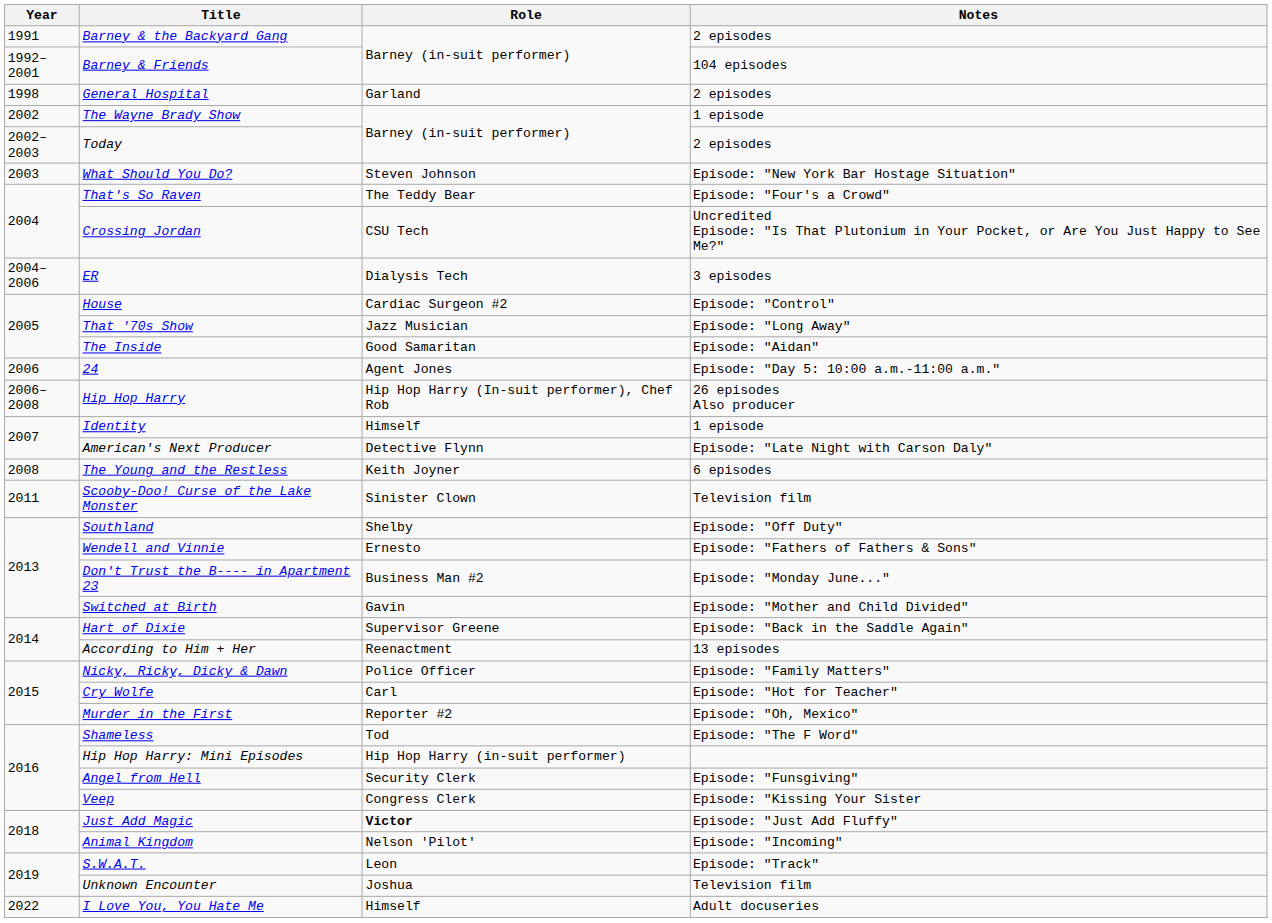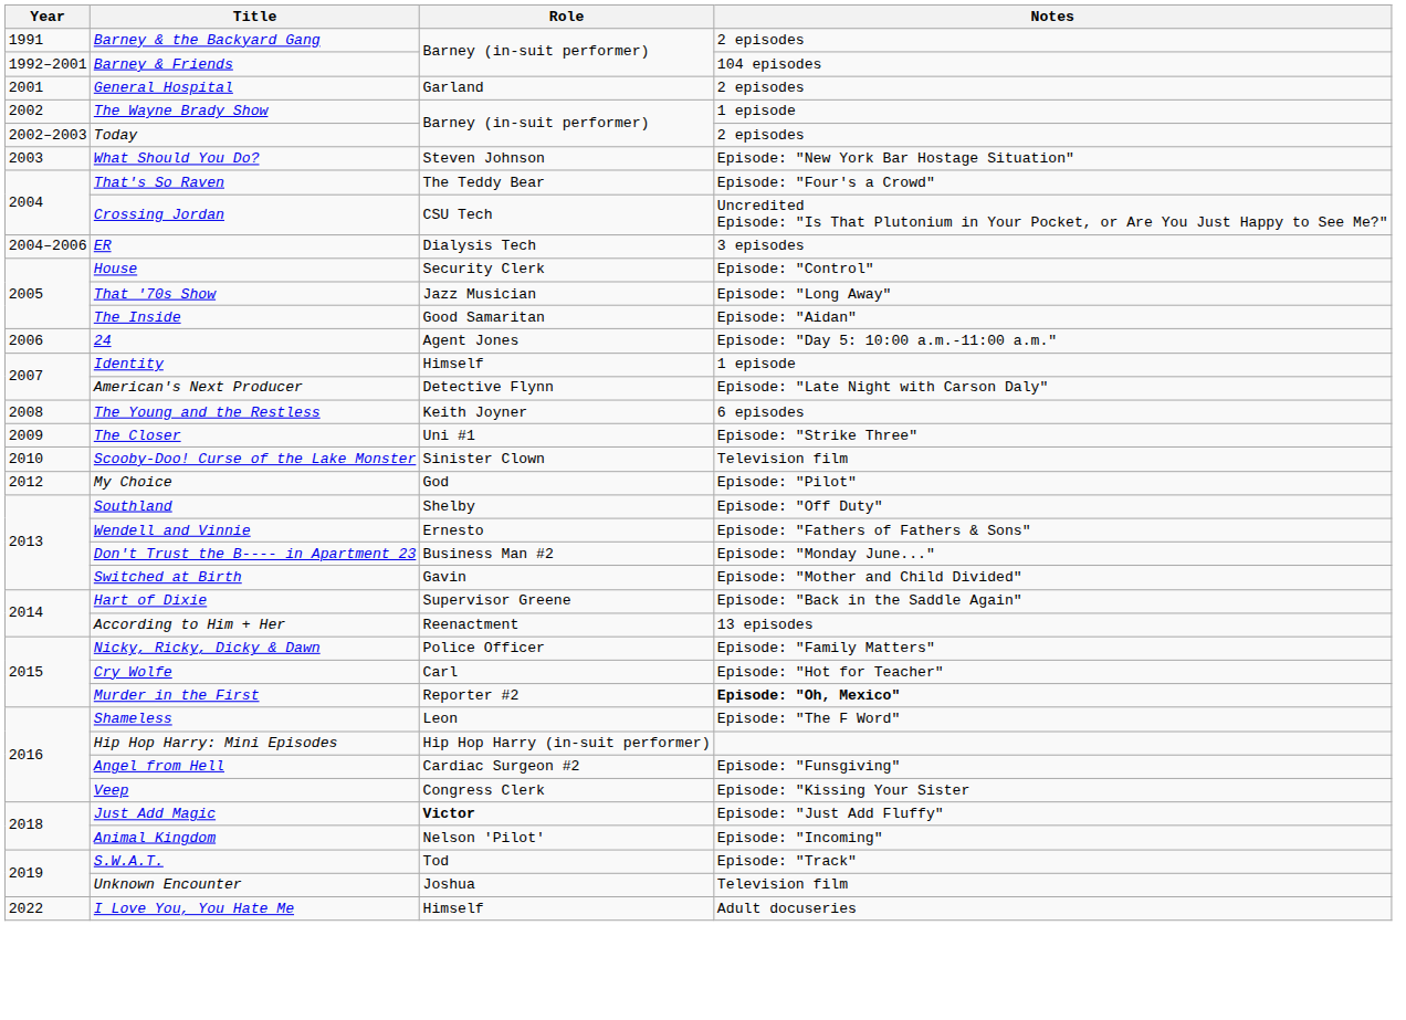General Hospital | Year: 1998 -> 2001
House | Role: Cardiac Surgeon #2 -> Security Clerk
- row: 2006–2008 | Hip Hop Harry | Hip Hop Harry (In-suit performer), Chef Rob | 26 episodes Also producer
+ row: 2009 | The Closer | Uni #1 | Episode: "Strike Three"
Scooby-Doo! Curse of the Lake Monster | Year: 2011 -> 2010
+ row: 2012 | My Choice | God | Episode: "Pilot"
Murder in the First | Notes: normal -> bold
Shameless | Role: Tod -> Leon
Angel from Hell | Role: Security Clerk -> Cardiac Surgeon #2
S.W.A.T. | Role: Leon -> Tod
